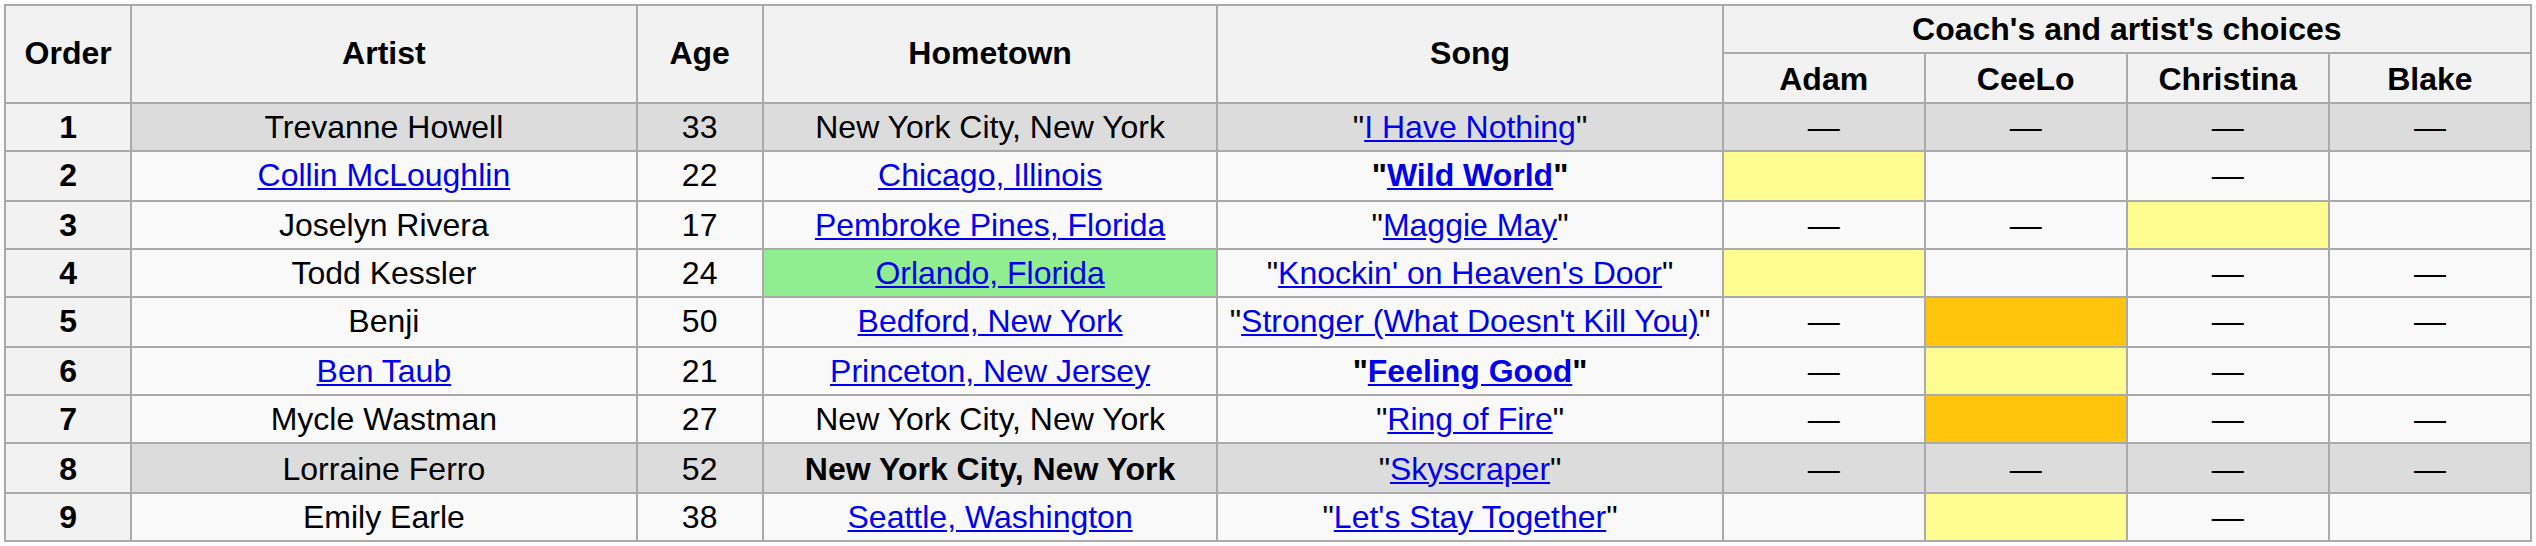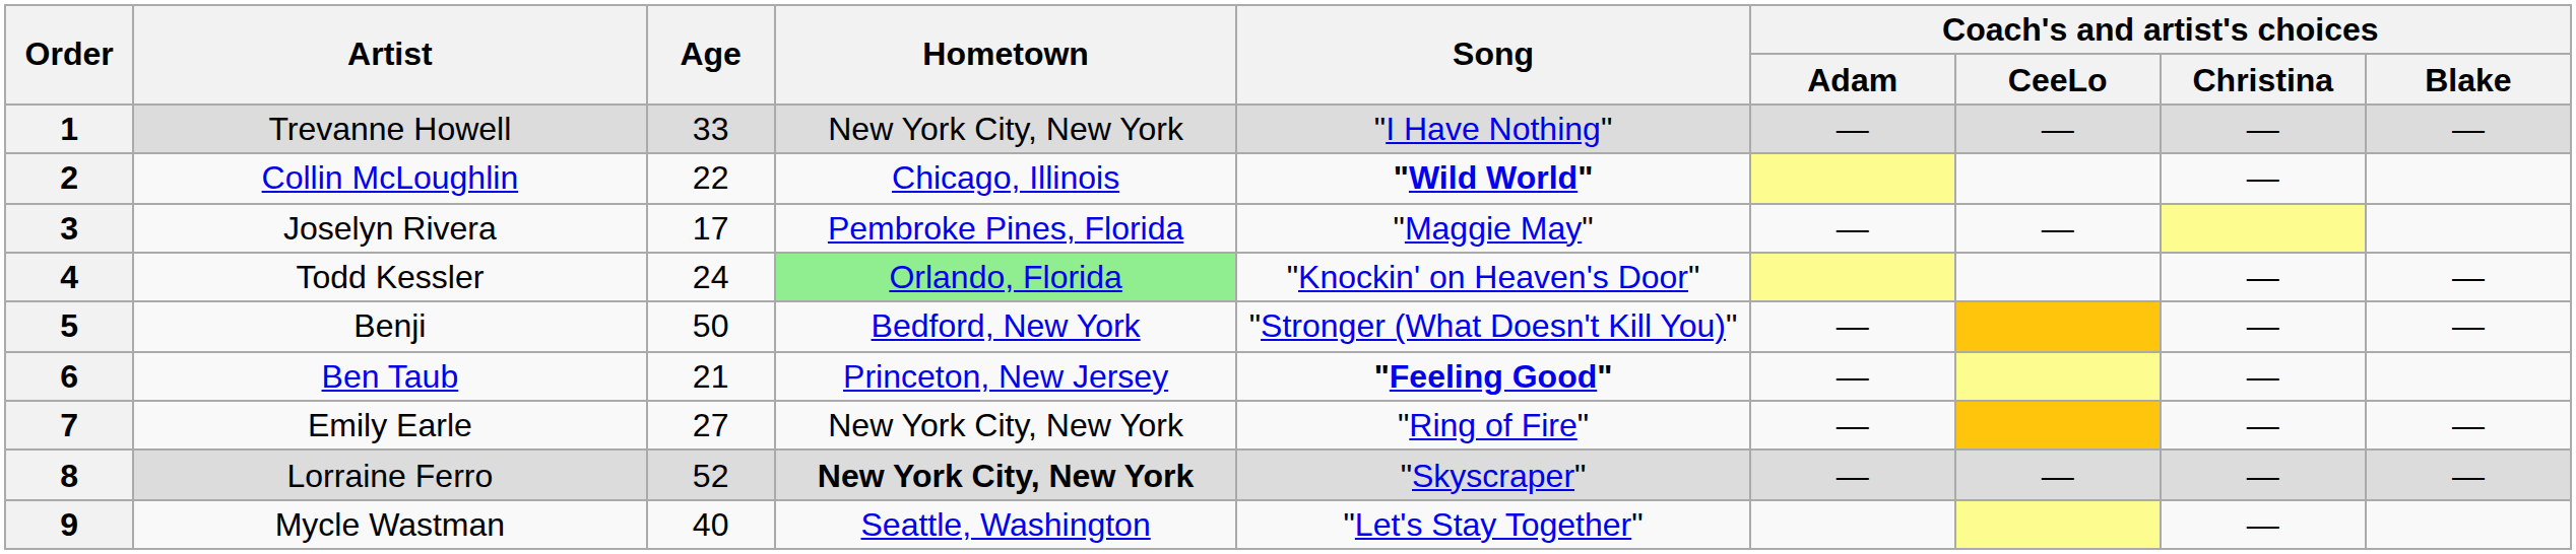7 | Artist: Mycle Wastman -> Emily Earle
9 | Artist: Emily Earle -> Mycle Wastman
9 | Age: 38 -> 40
